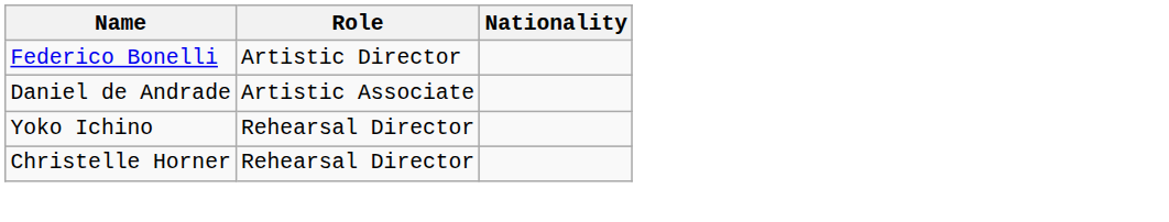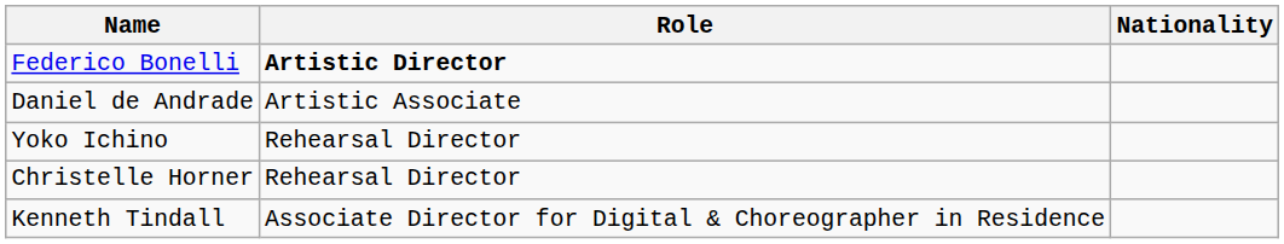Federico Bonelli | Role: normal -> bold
+ row: Kenneth Tindall | Associate Director for Digital & Choreographer in Residence
